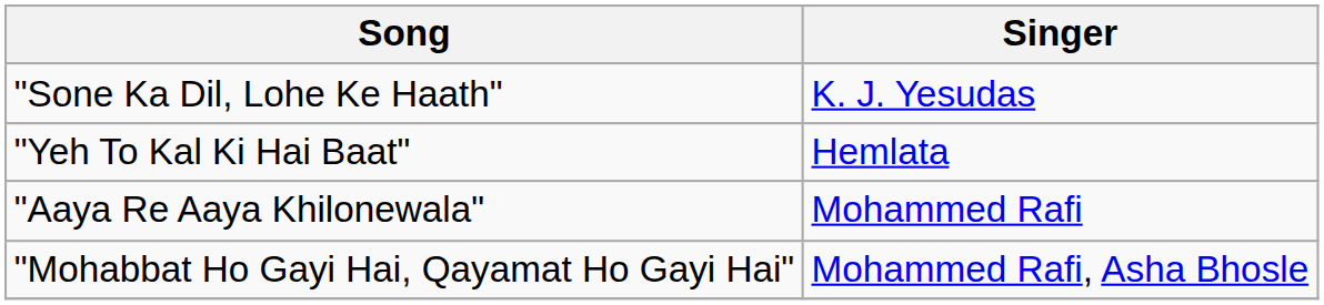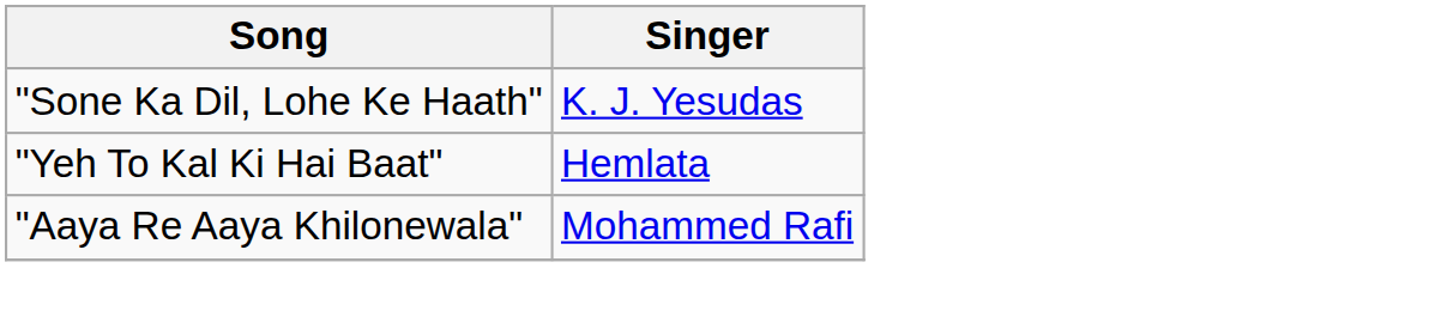- row: "Mohabbat Ho Gayi Hai, Qayamat Ho Gayi Hai" | Mohammed Rafi, Asha Bhosle
